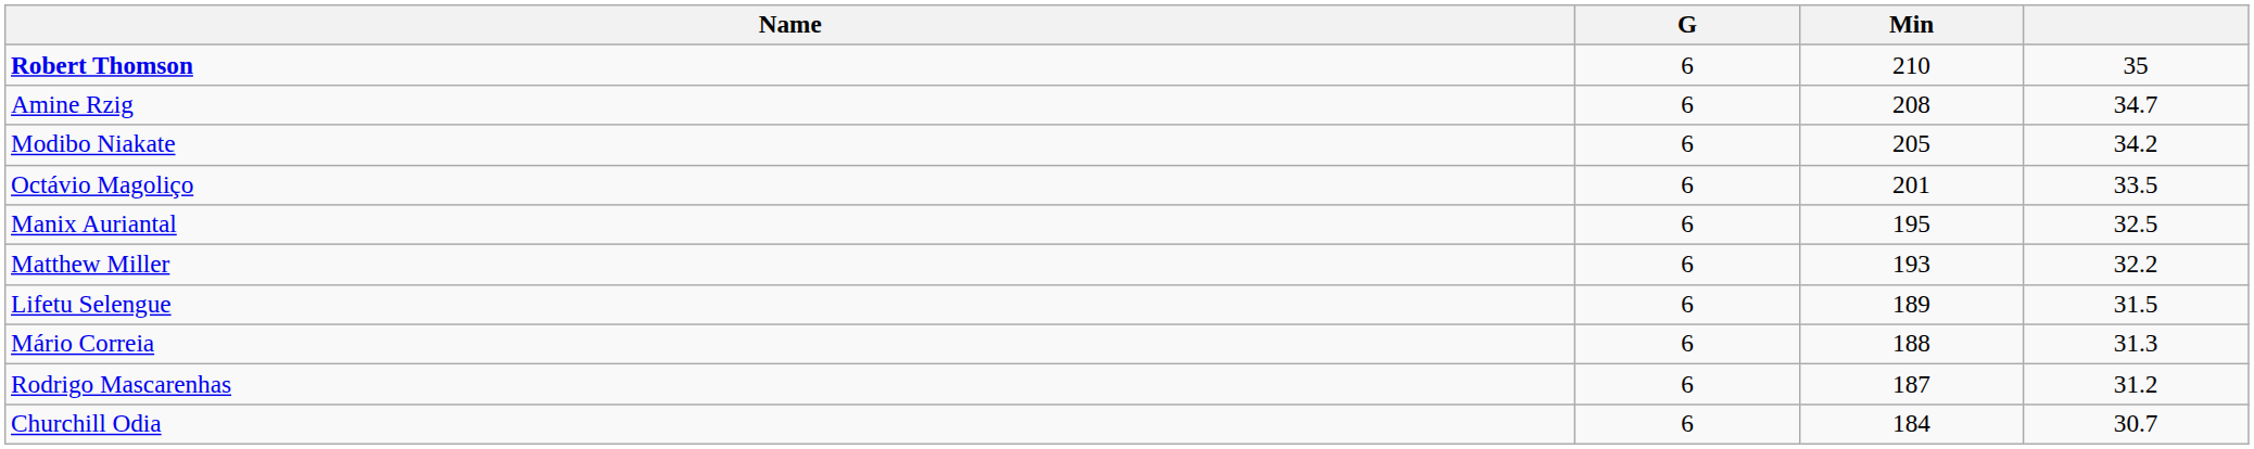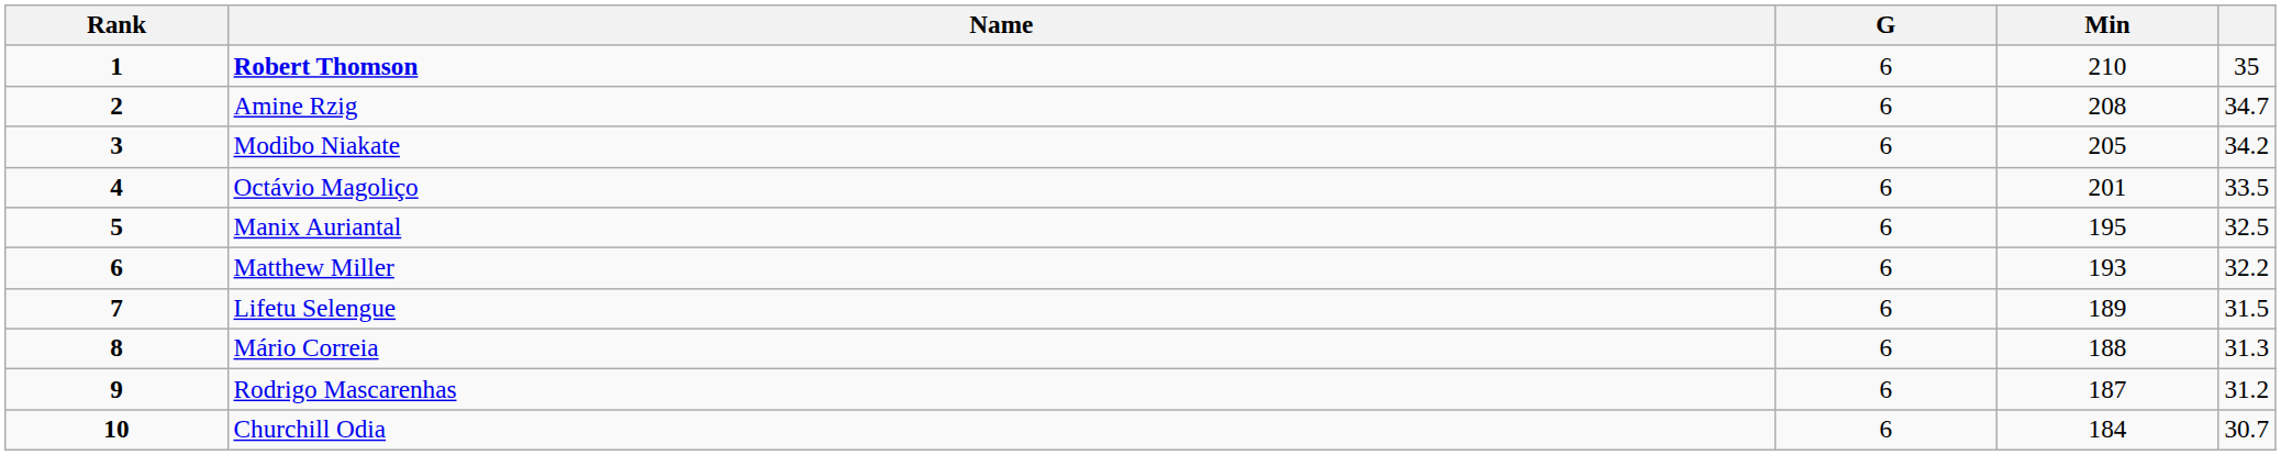+ column: Rank | 1 | 2 | 3 | 4 | 5 | 6 | 7 | 8 | 9 | 10
